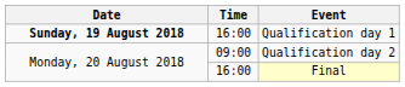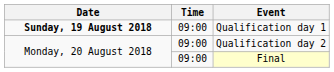Qualification day 1 | Time: 16:00 -> 09:00
Final | Time: 16:00 -> 09:00
